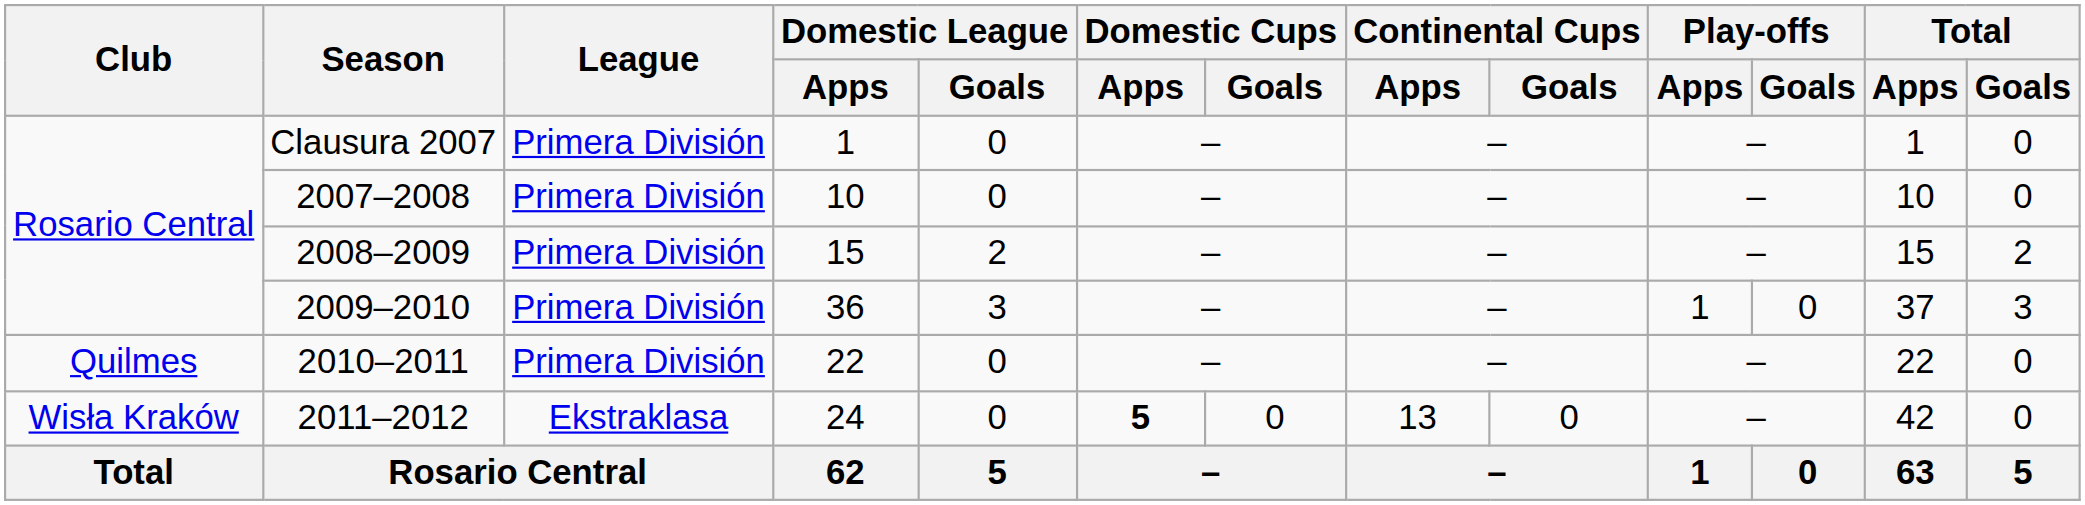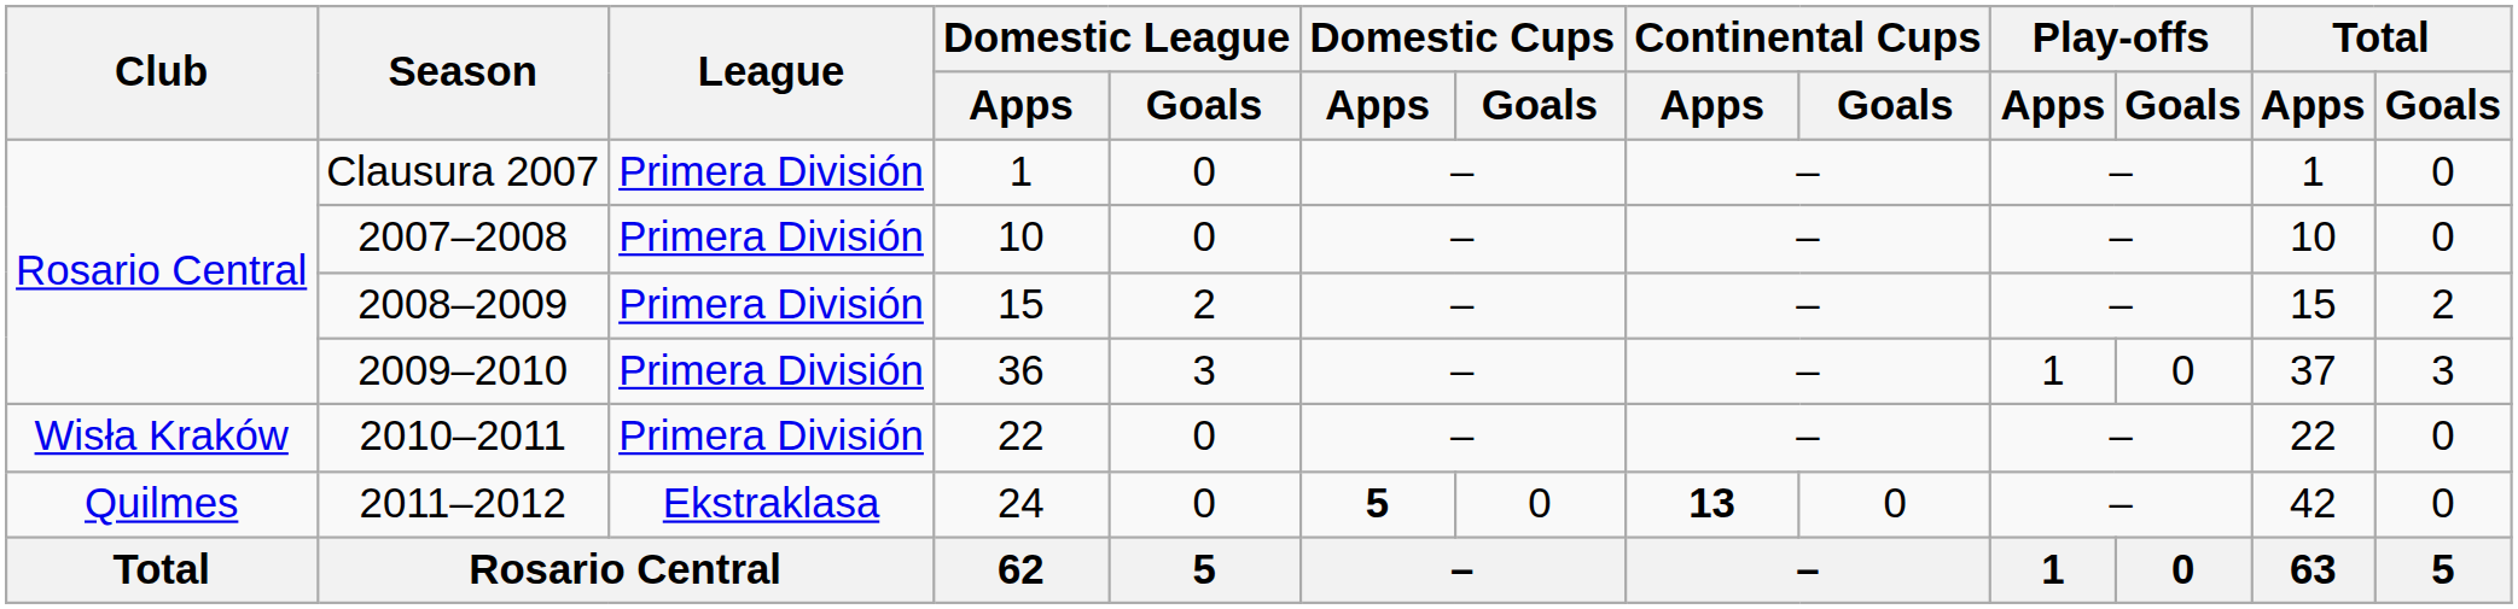2010–2011 | Club: Quilmes -> Wisła Kraków
2011–2012 | Club: Wisła Kraków -> Quilmes
2011–2012 | Continental Cups / Apps: normal -> bold
